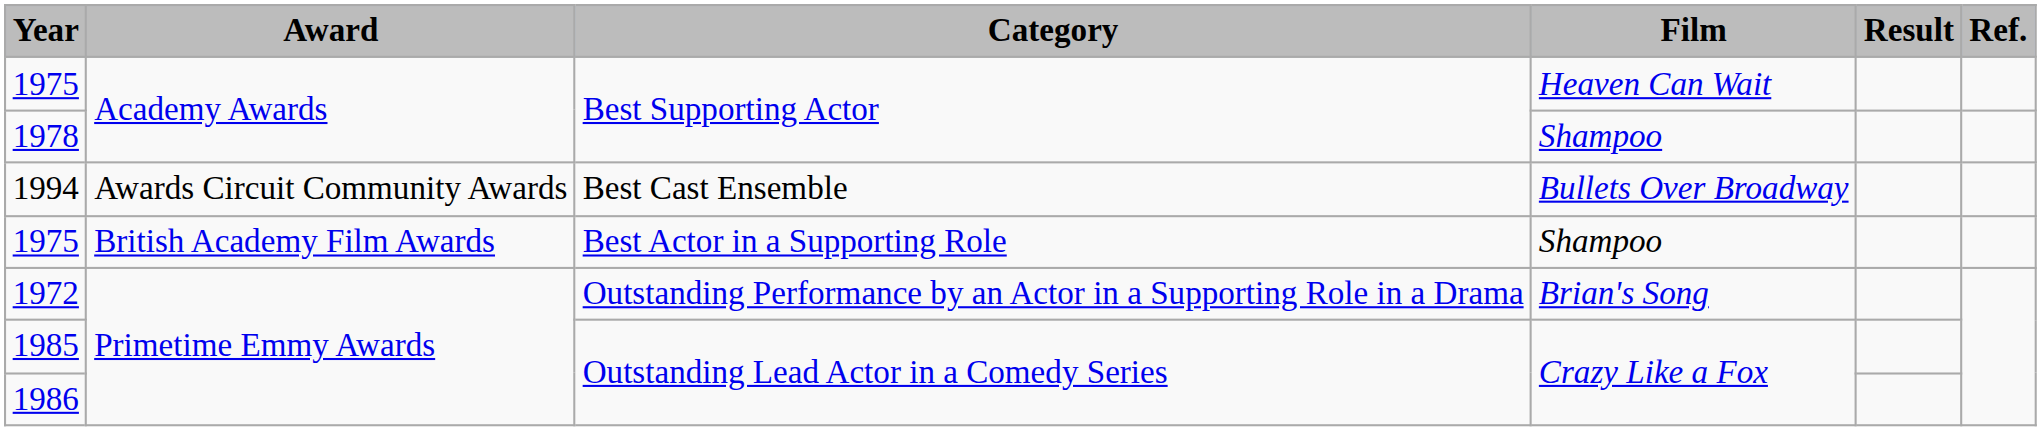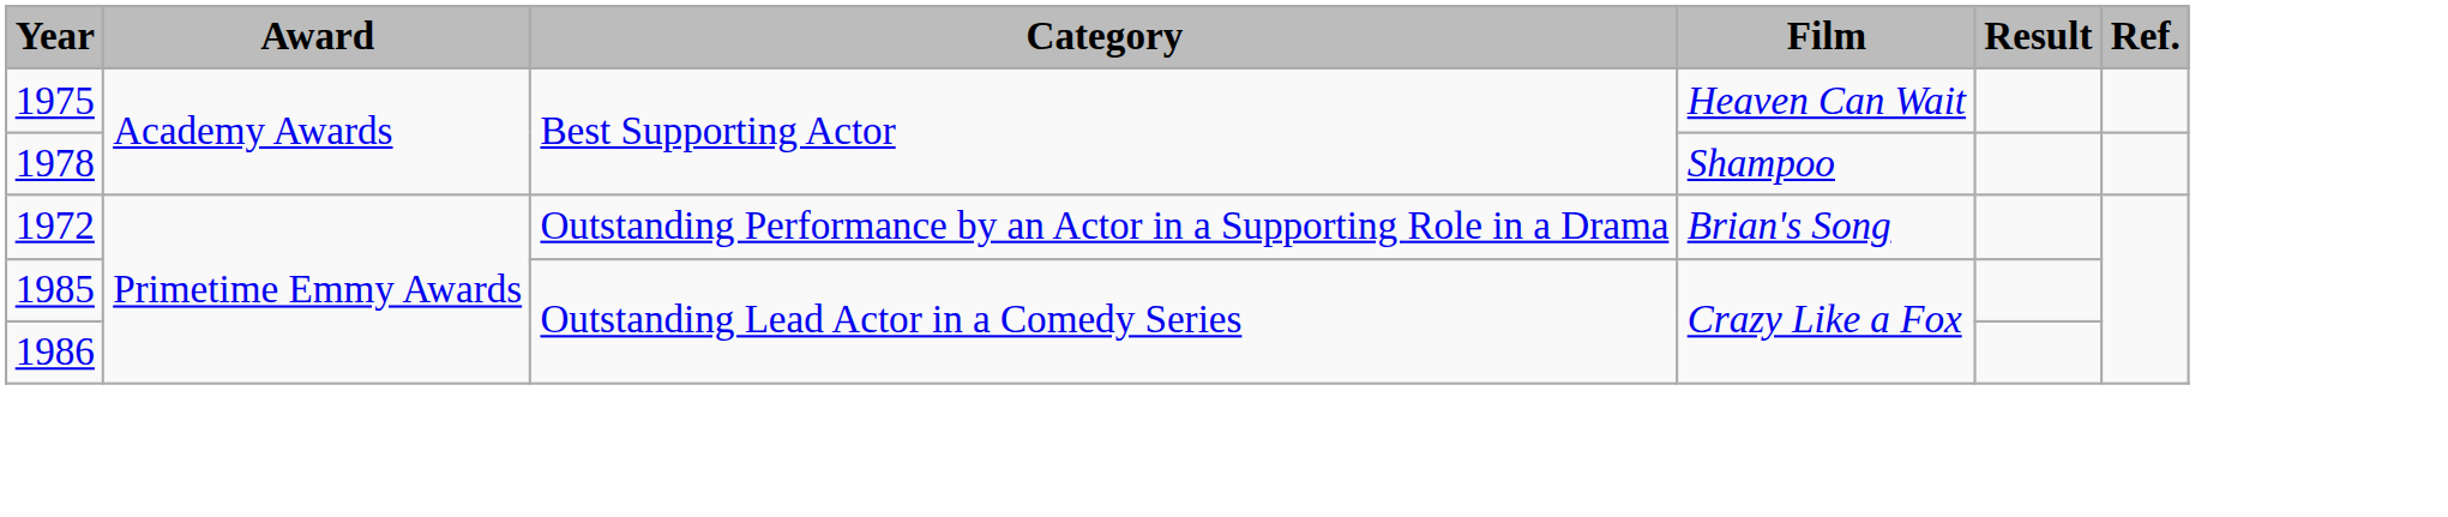- row: 1994 | Awards Circuit Community Awards | Best Cast Ensemble | Bullets Over Broadway
- row: 1975 | British Academy Film Awards | Best Actor in a Supporting Role | Shampoo
